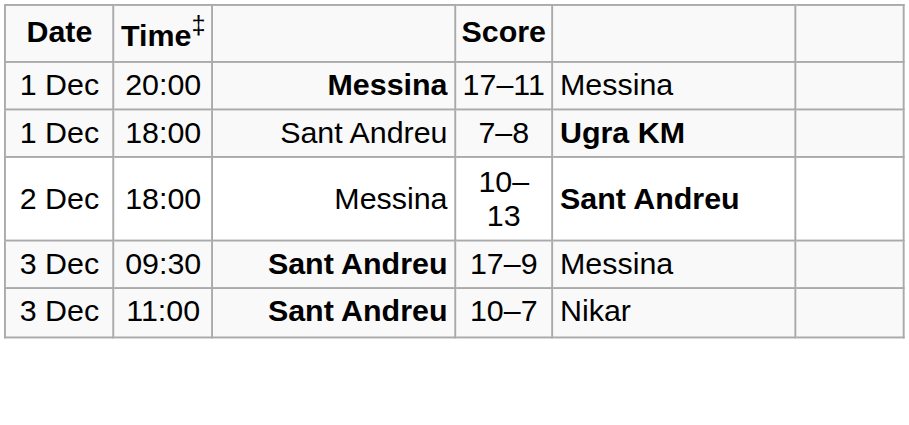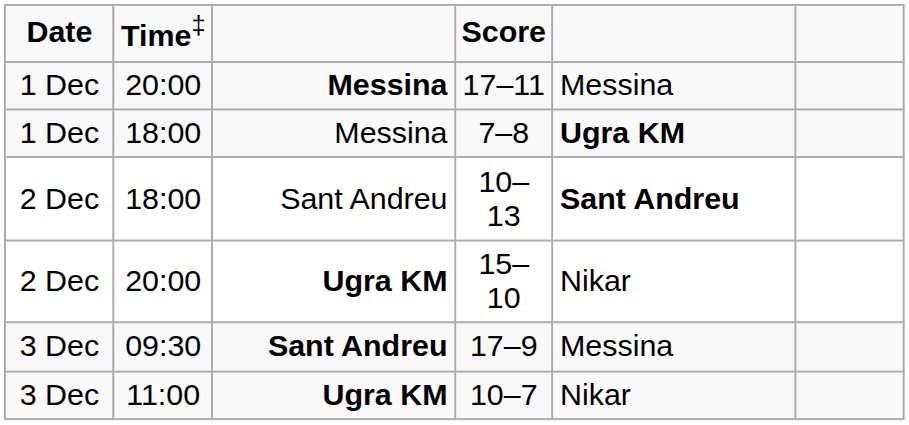7–8 | column 3: Sant Andreu -> Messina
10–13 | column 3: Messina -> Sant Andreu
+ row: 2 Dec | 20:00 | Ugra KM | 15–10 | Nikar
10–7 | column 3: Sant Andreu -> Ugra KM
